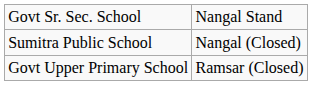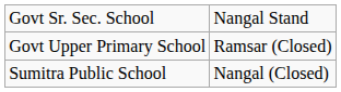rows swapped: Govt Upper Primary School <-> Sumitra Public School
